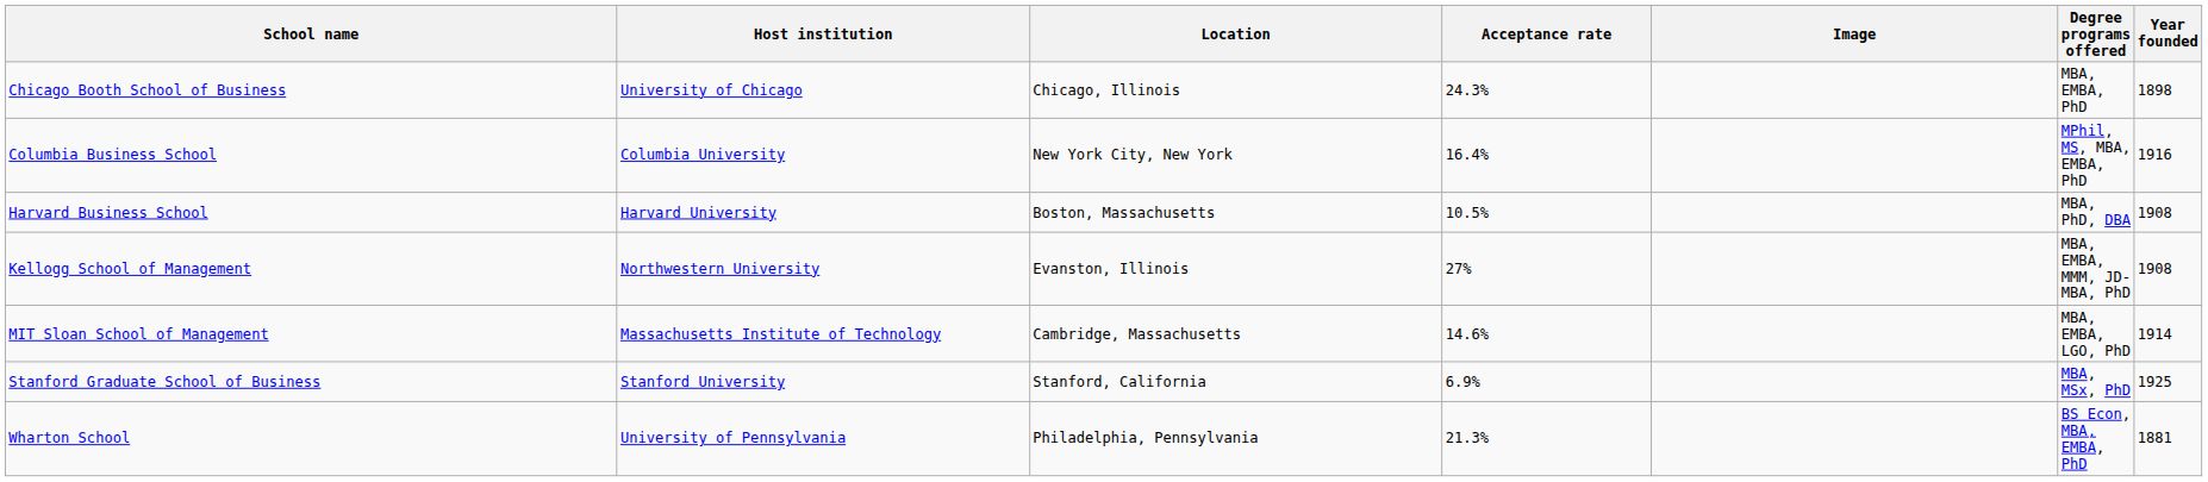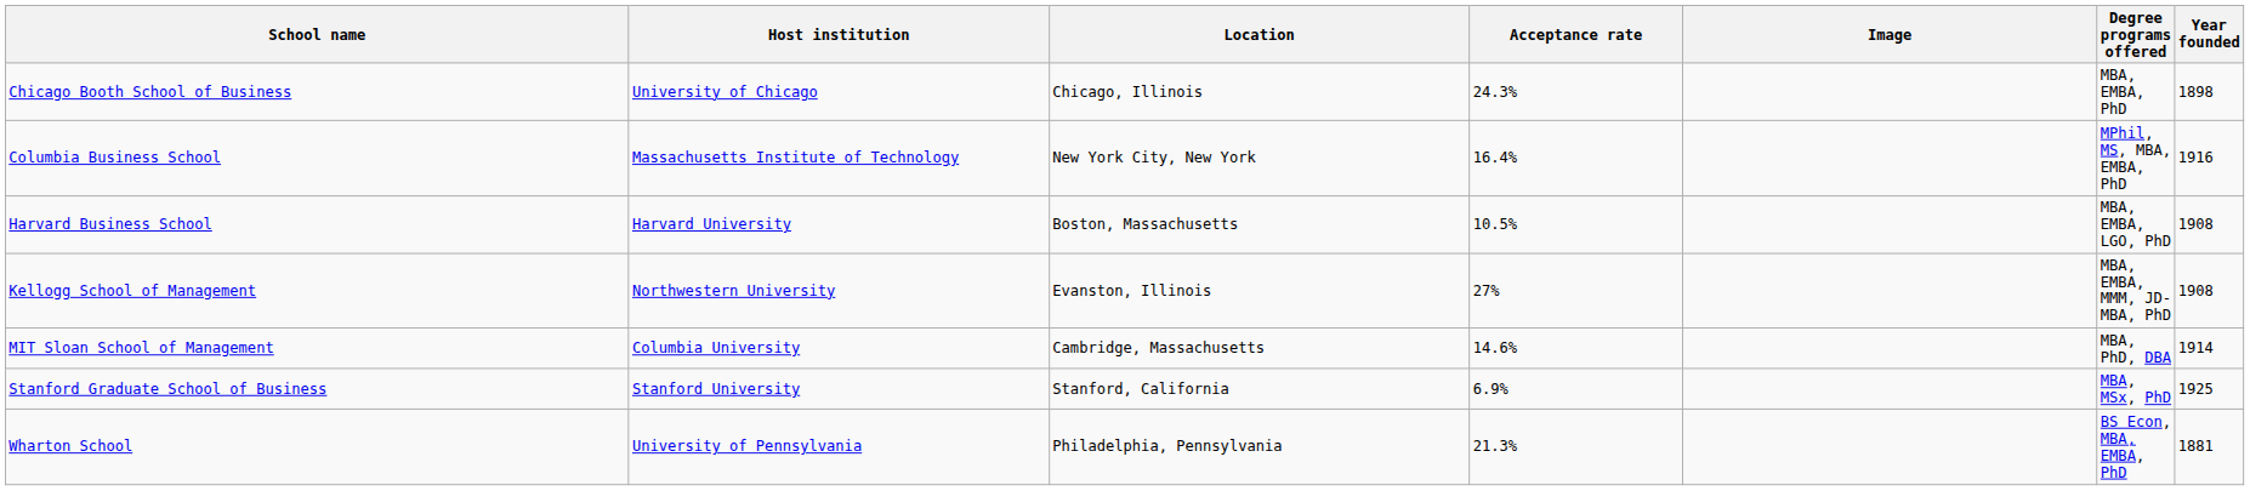Columbia Business School | Host institution: Columbia University -> Massachusetts Institute of Technology
Harvard Business School | Degree programs offered: MBA, PhD, DBA -> MBA, EMBA, LGO, PhD
MIT Sloan School of Management | Host institution: Massachusetts Institute of Technology -> Columbia University
MIT Sloan School of Management | Degree programs offered: MBA, EMBA, LGO, PhD -> MBA, PhD, DBA
